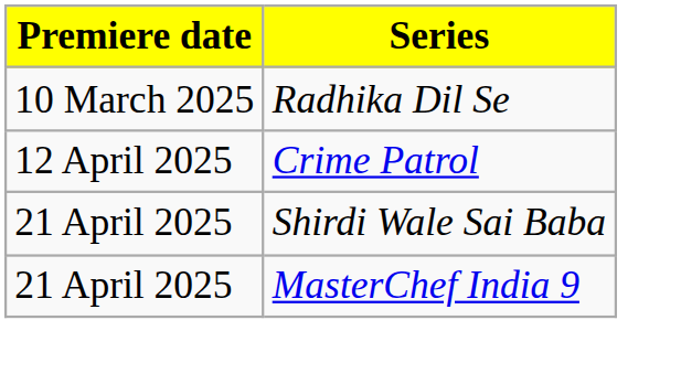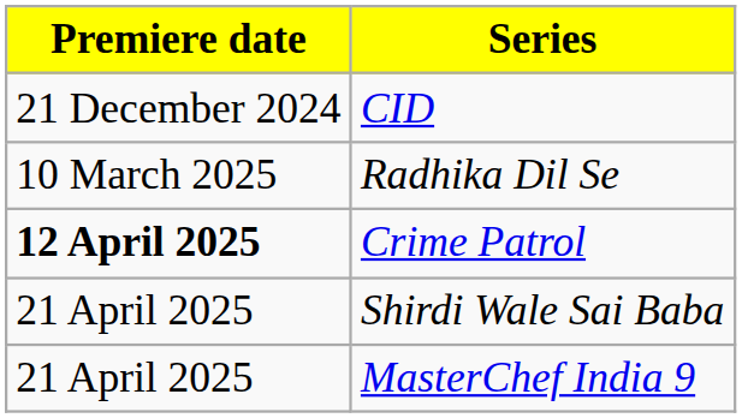+ row: 21 December 2024 | CID
Crime Patrol | Premiere date: normal -> bold
